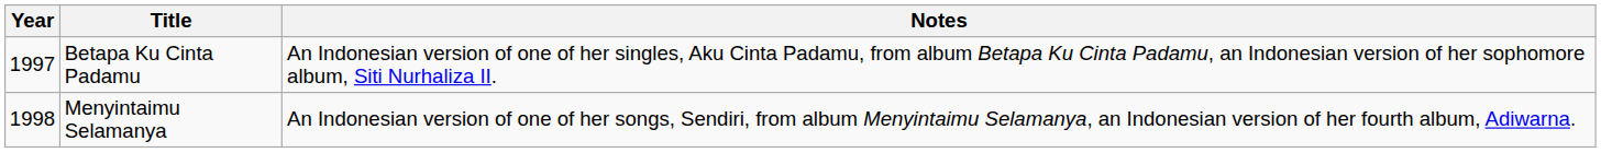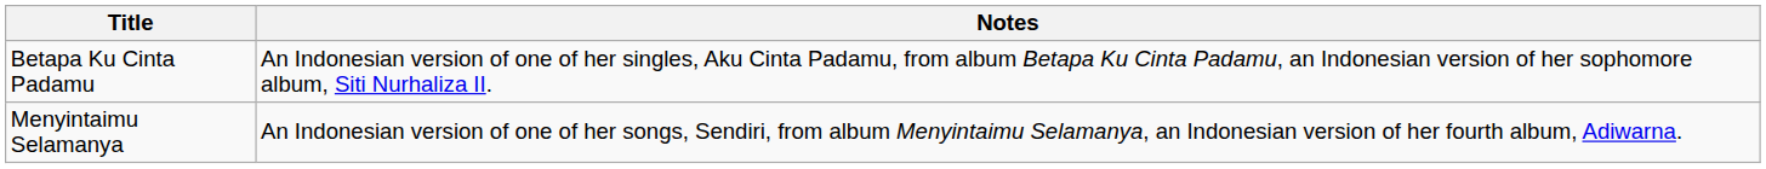- column: Year | 1997 | 1998
